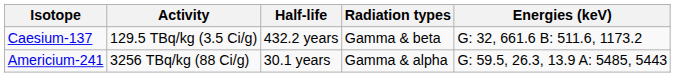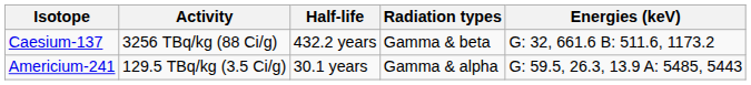Caesium-137 | Activity: 129.5 TBq/kg (3.5 Ci/g) -> 3256 TBq/kg (88 Ci/g)
Americium-241 | Activity: 3256 TBq/kg (88 Ci/g) -> 129.5 TBq/kg (3.5 Ci/g)
